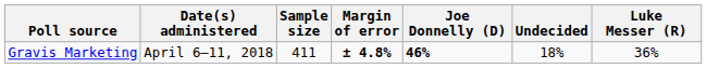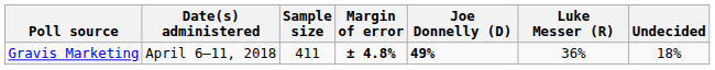columns swapped: Luke Messer (R) <-> Undecided
Gravis Marketing | Joe Donnelly (D): 46% -> 49%
